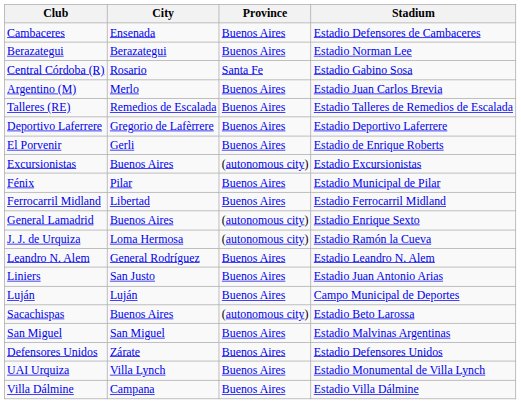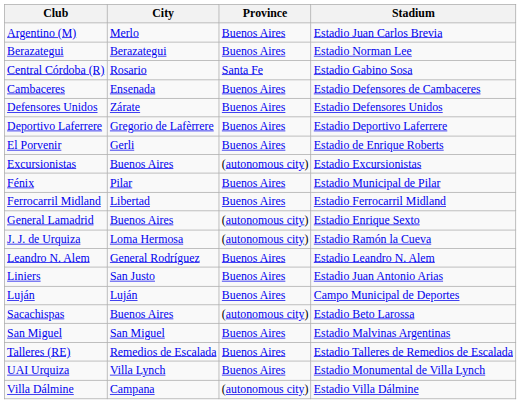rows swapped: Argentino (M) <-> Cambaceres
rows swapped: Defensores Unidos <-> Talleres (RE)
Villa Dálmine | Province: Buenos Aires -> (autonomous city)
